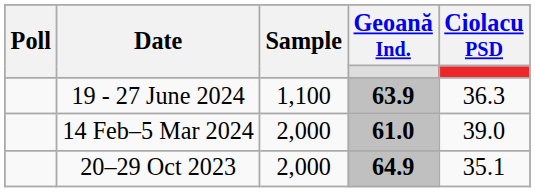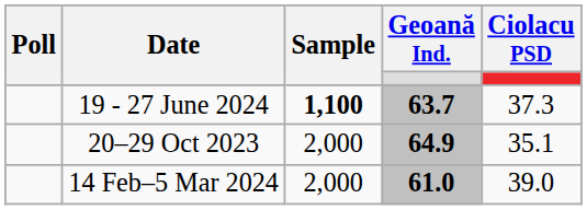19 - 27 June 2024 | Sample: normal -> bold
19 - 27 June 2024 | Geoană Ind.: 63.9 -> 63.7
19 - 27 June 2024 | Ciolacu PSD: 36.3 -> 37.3
rows swapped: 14 Feb–5 Mar 2024 <-> 20–29 Oct 2023
